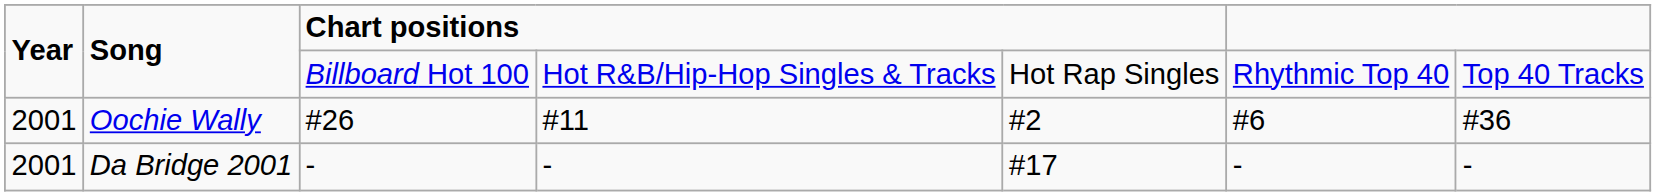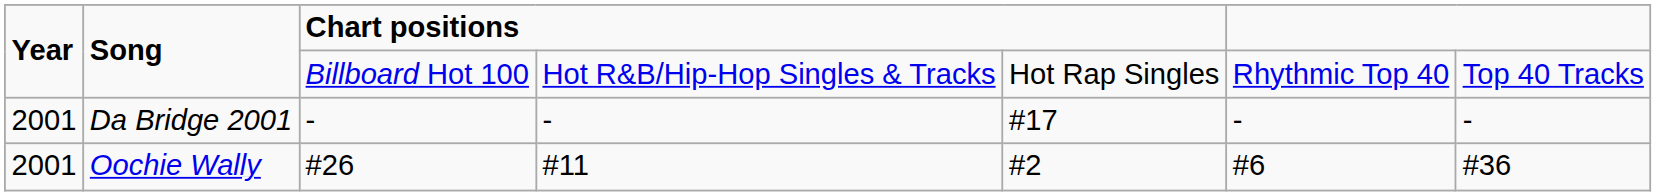rows swapped: Da Bridge 2001 <-> Oochie Wally
